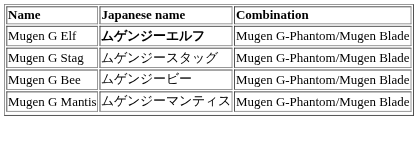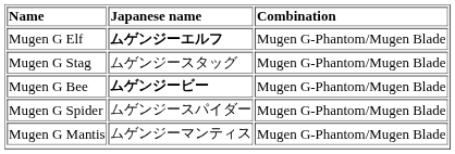Mugen G Bee | Japanese name: normal -> bold
+ row: Mugen G Spider | ムゲンジースパイダー | Mugen G-Phantom/Mugen Blade
